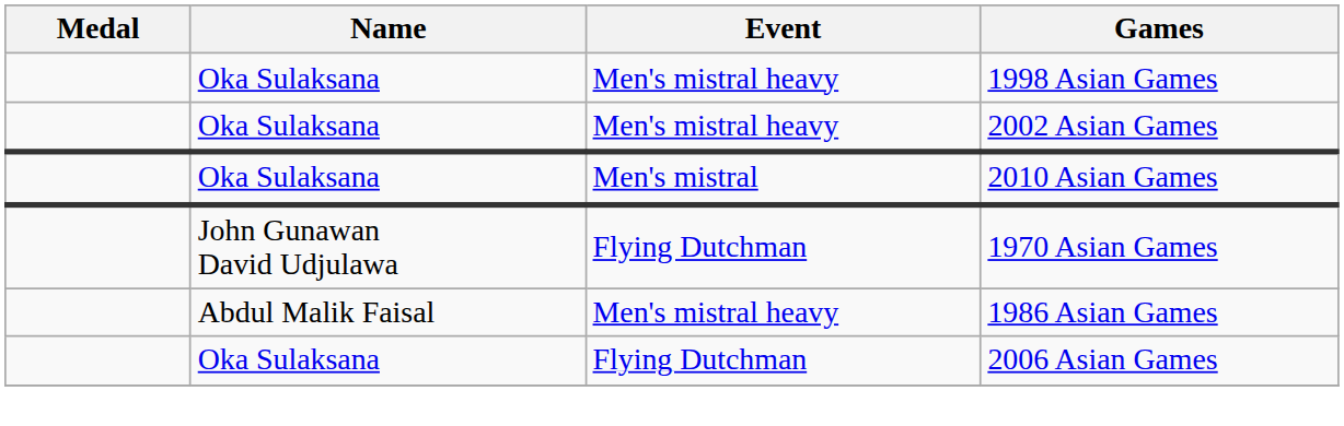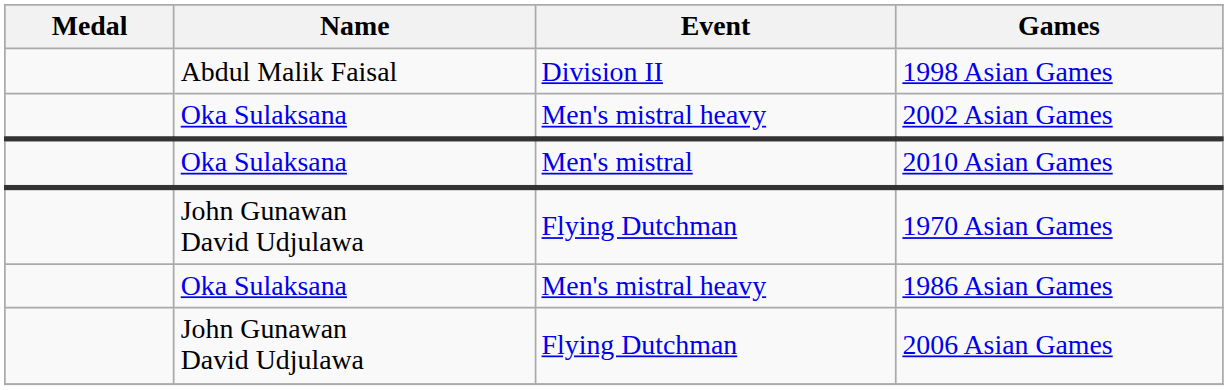1998 Asian Games | Name: Oka Sulaksana -> Abdul Malik Faisal
1998 Asian Games | Event: Men's mistral heavy -> Division II
1986 Asian Games | Name: Abdul Malik Faisal -> Oka Sulaksana
2006 Asian Games | Name: Oka Sulaksana -> John Gunawan David Udjulawa
